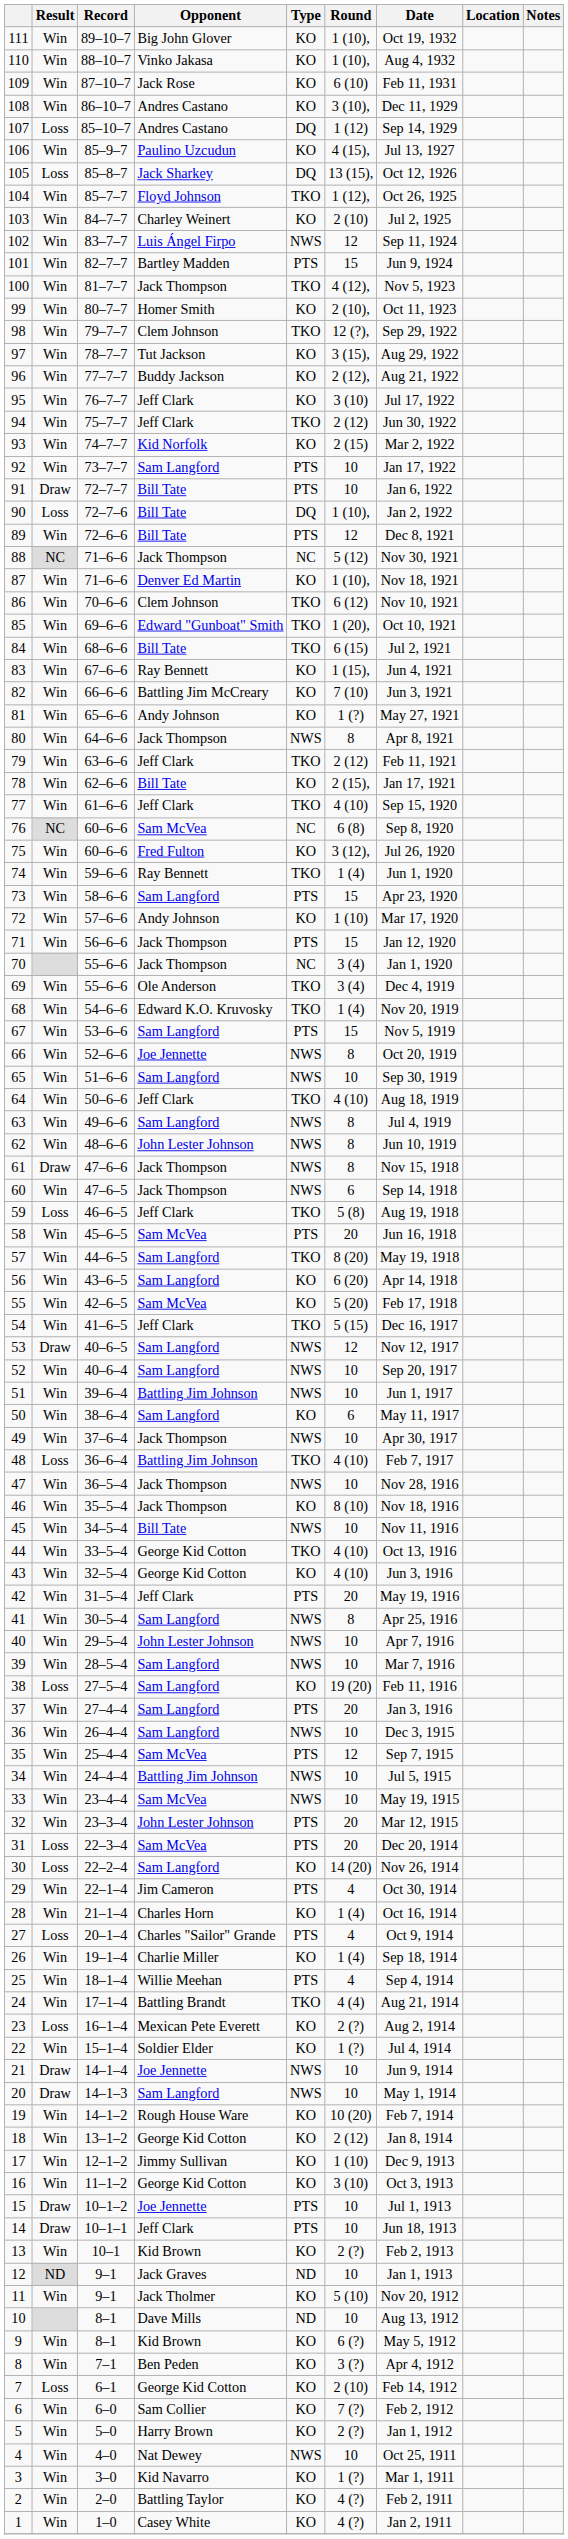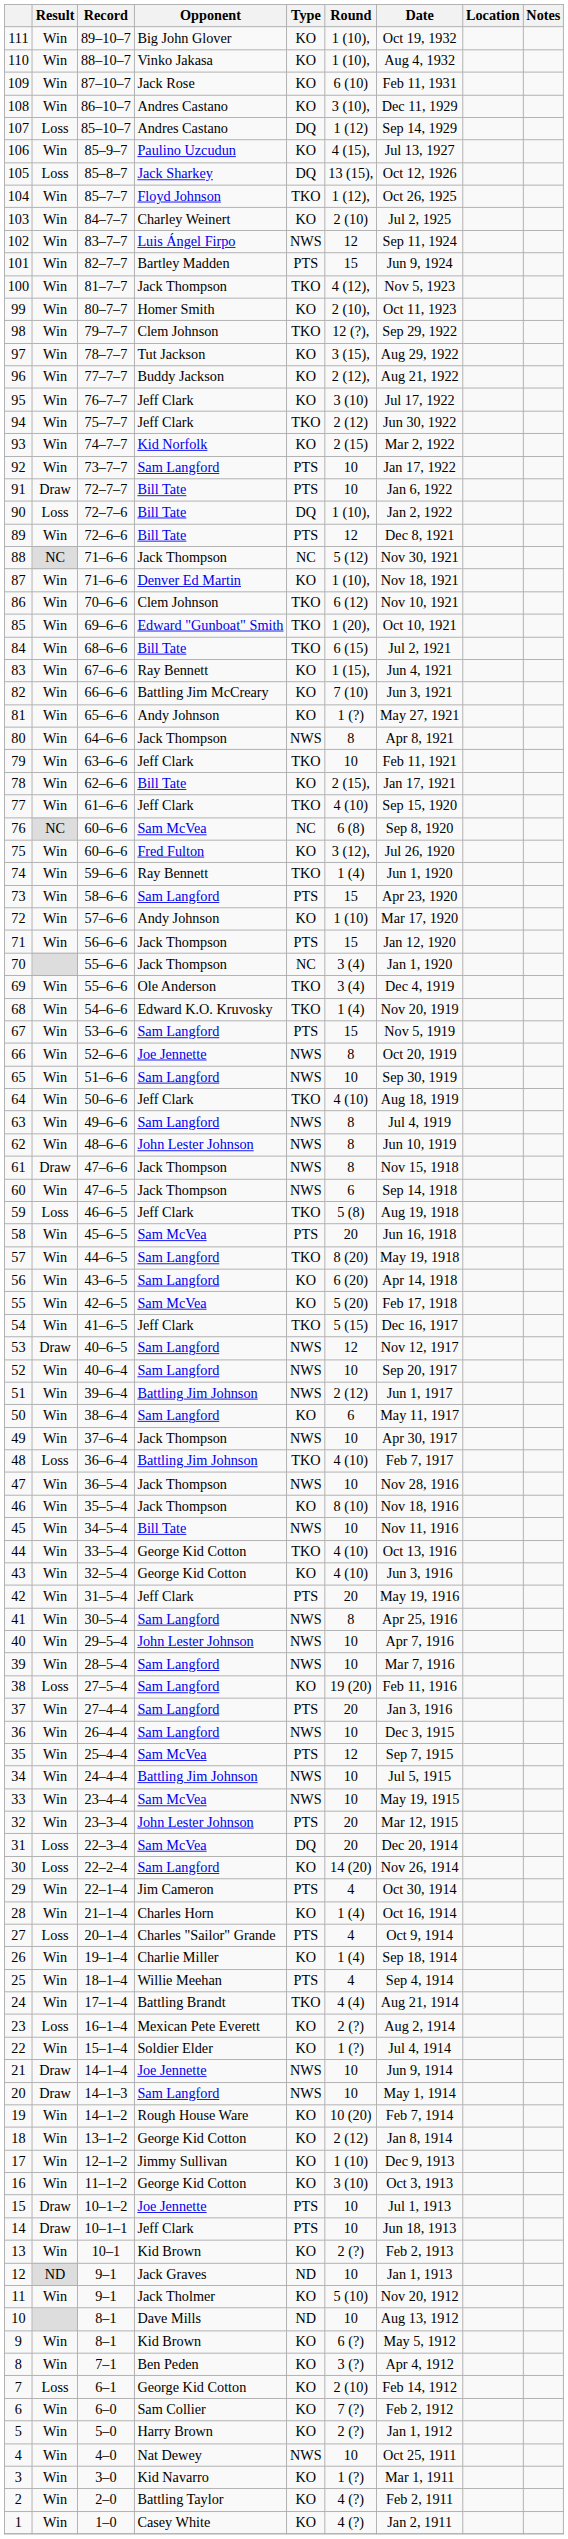79 | Round: 2 (12) -> 10
51 | Round: 10 -> 2 (12)
31 | Type: PTS -> DQ
